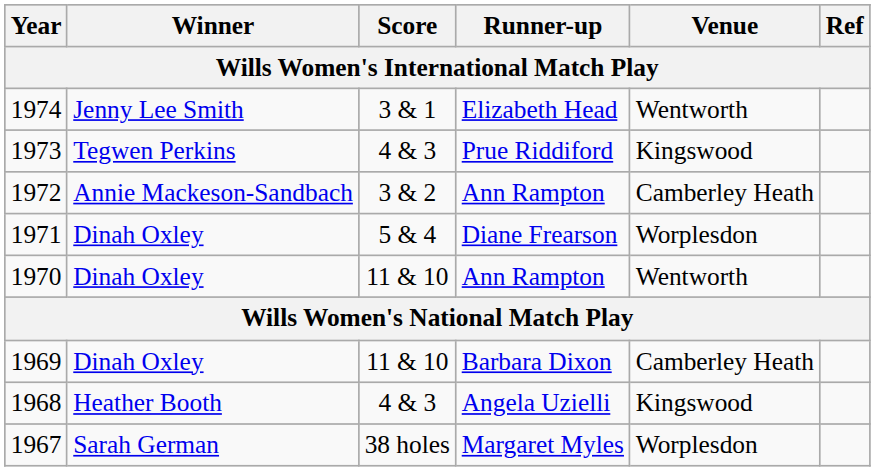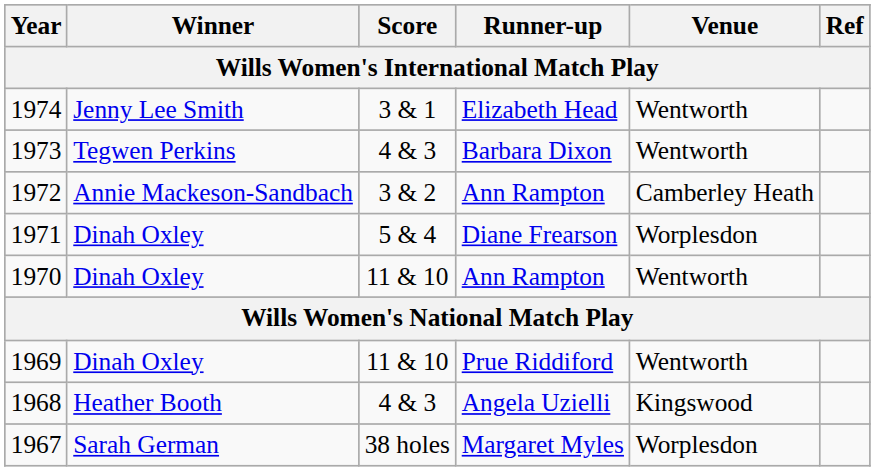1973 | Runner-up: Prue Riddiford -> Barbara Dixon
1973 | Venue: Kingswood -> Wentworth
1969 | Runner-up: Barbara Dixon -> Prue Riddiford
1969 | Venue: Camberley Heath -> Wentworth
